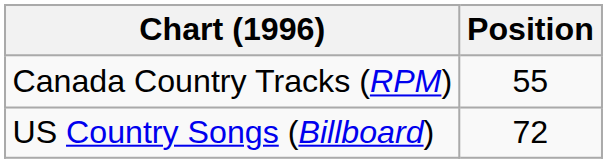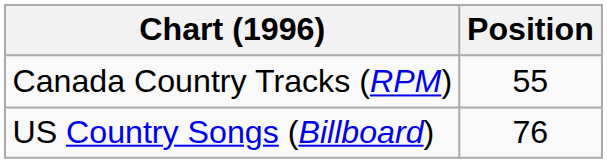US Country Songs (Billboard) | Position: 72 -> 76
